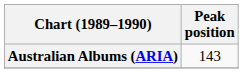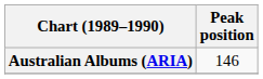Australian Albums (ARIA) | Peak position: 143 -> 146
